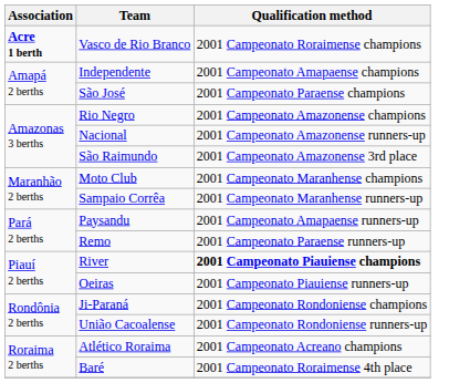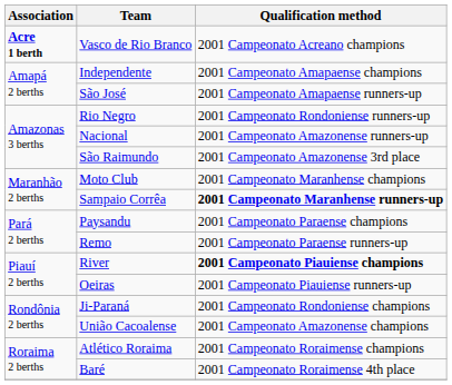Vasco de Rio Branco | Qualification method: 2001 Campeonato Roraimense champions -> 2001 Campeonato Acreano champions
São José | Qualification method: 2001 Campeonato Paraense champions -> 2001 Campeonato Amapaense runners-up
Rio Negro | Qualification method: 2001 Campeonato Amazonense champions -> 2001 Campeonato Rondoniense runners-up
Sampaio Corrêa | Qualification method: normal -> bold
Paysandu | Qualification method: 2001 Campeonato Amapaense runners-up -> 2001 Campeonato Paraense champions
União Cacoalense | Qualification method: 2001 Campeonato Rondoniense runners-up -> 2001 Campeonato Amazonense champions
Atlético Roraima | Qualification method: 2001 Campeonato Acreano champions -> 2001 Campeonato Roraimense champions
